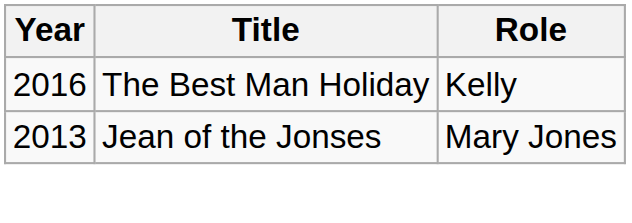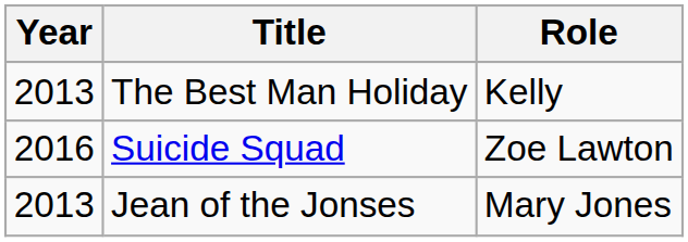The Best Man Holiday | Year: 2016 -> 2013
+ row: 2016 | Suicide Squad | Zoe Lawton
